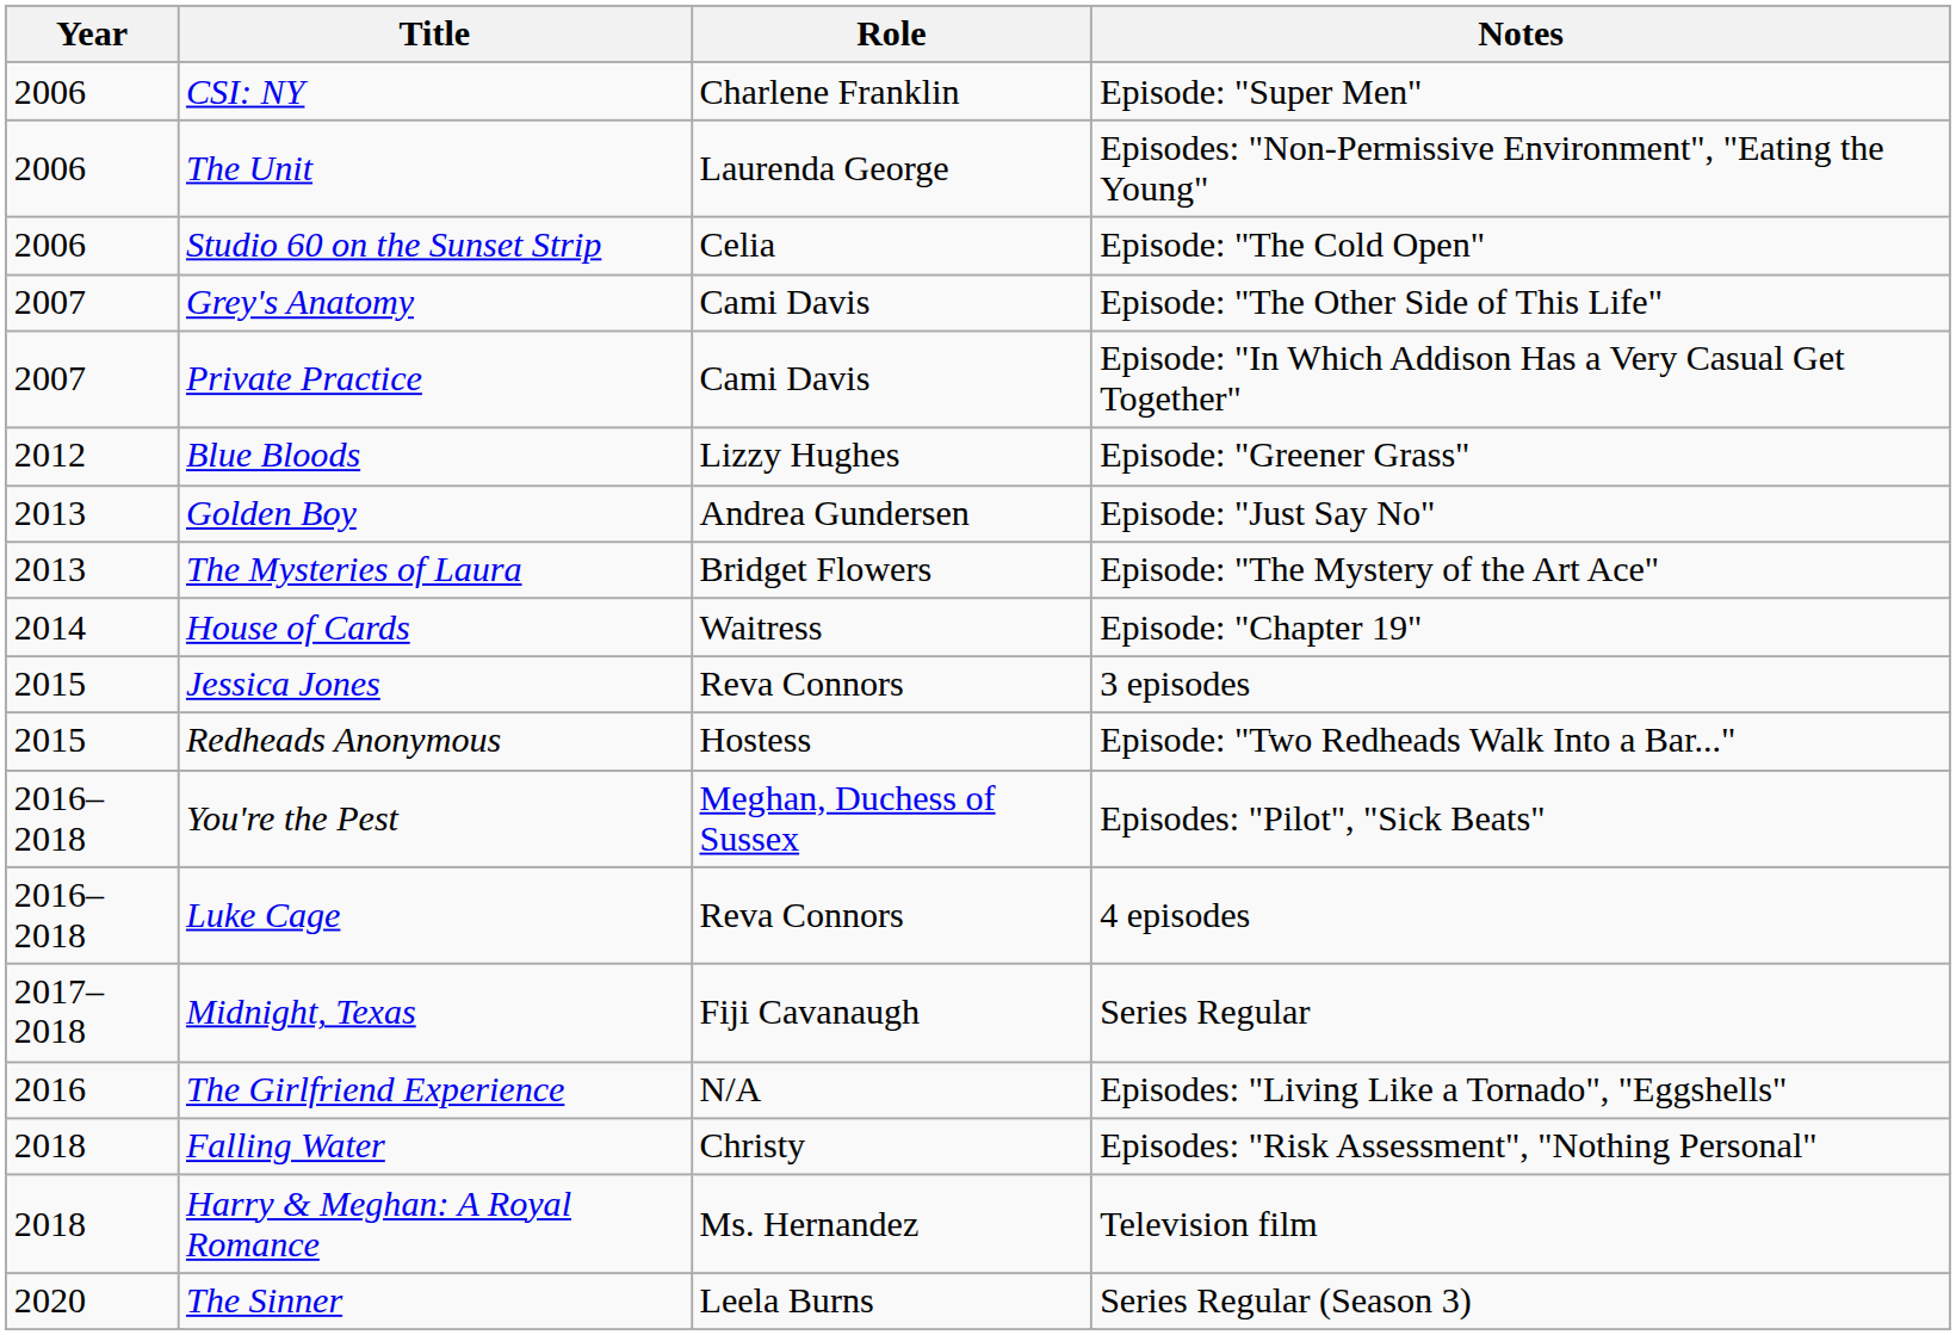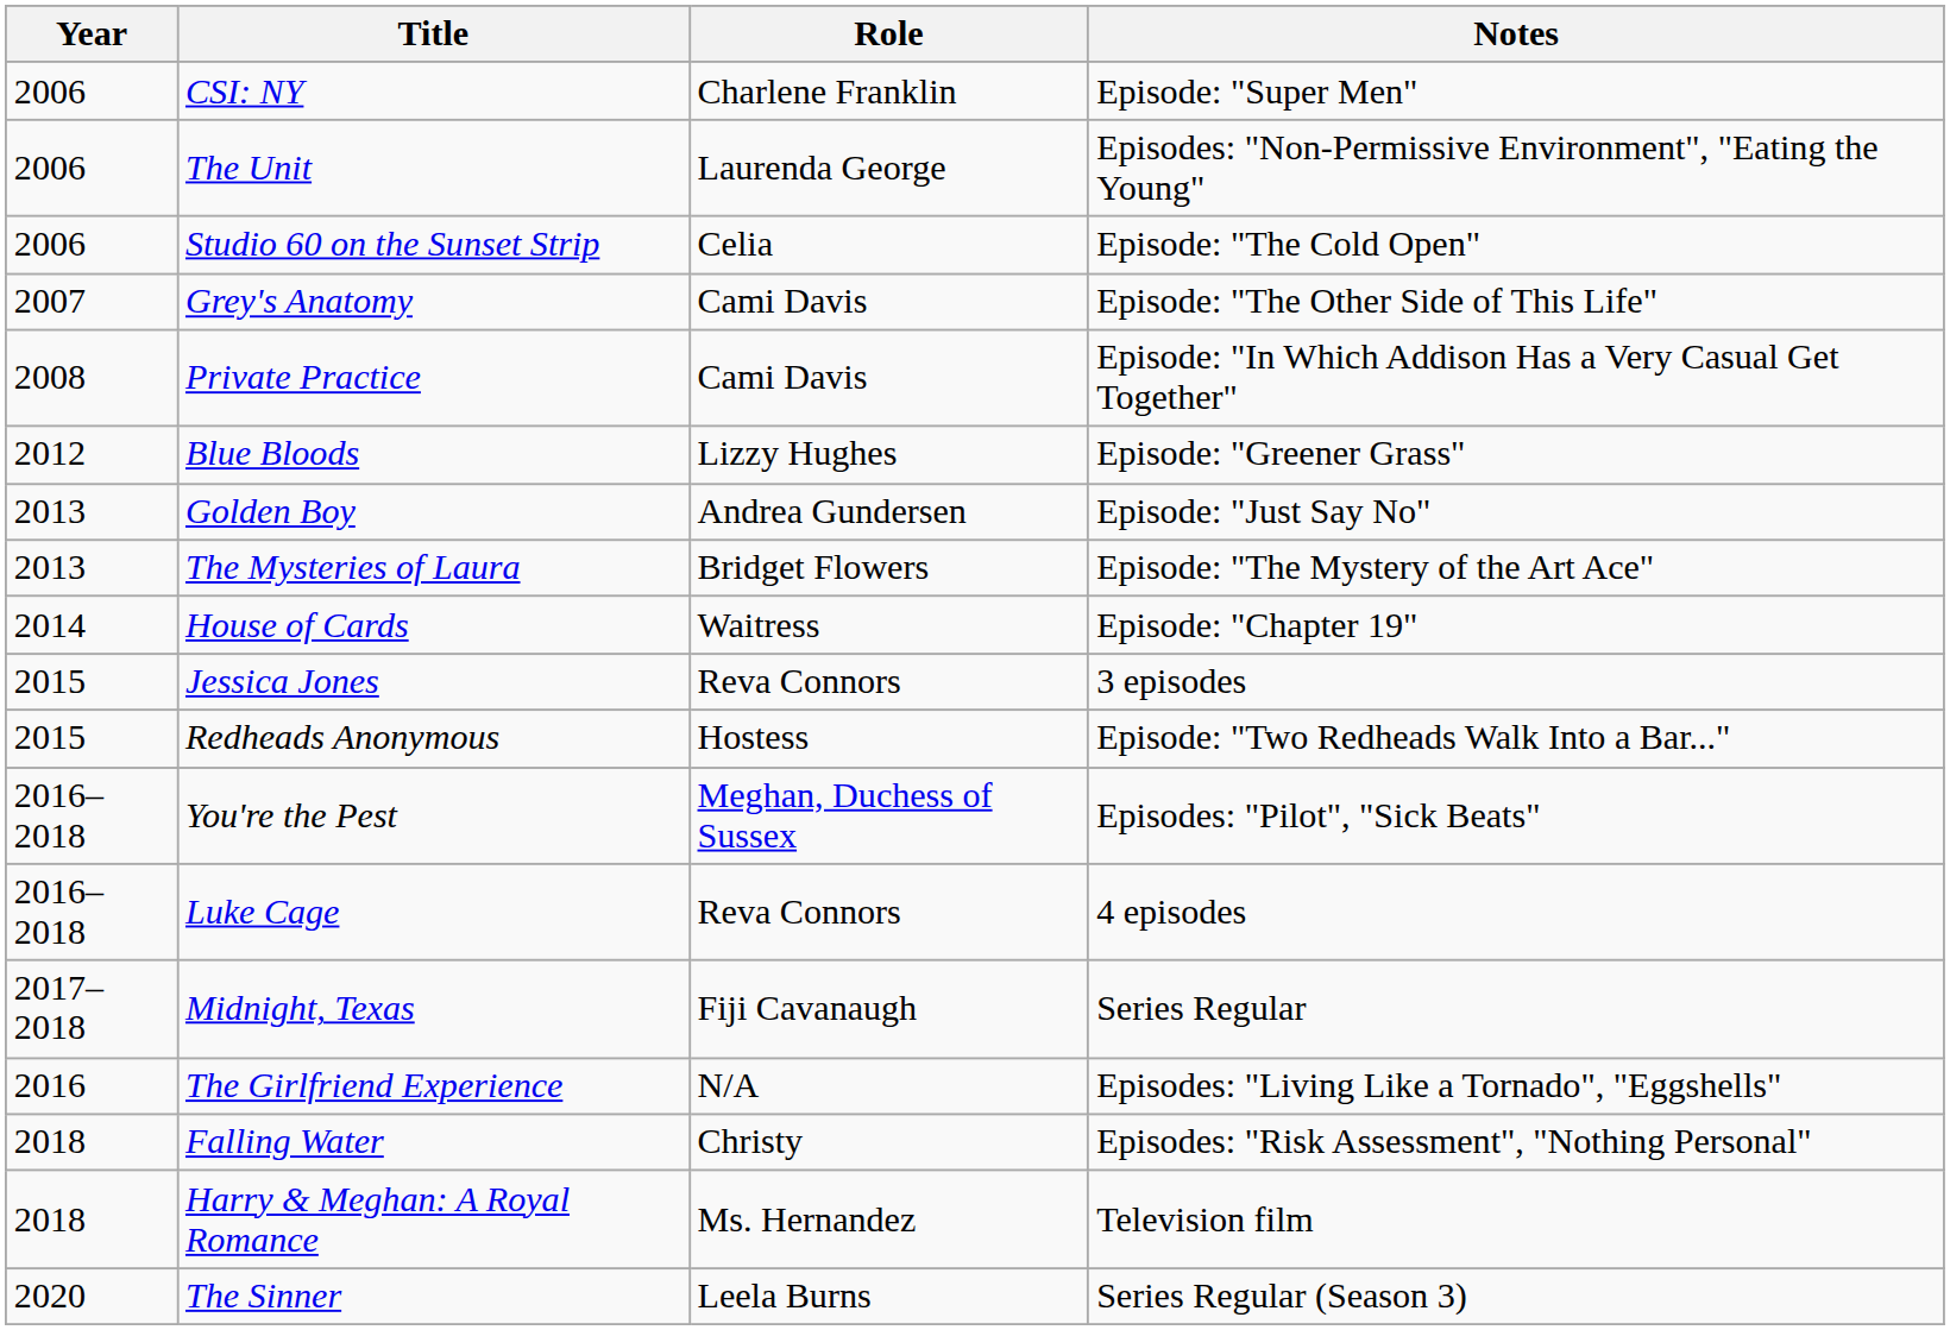Private Practice | Year: 2007 -> 2008
